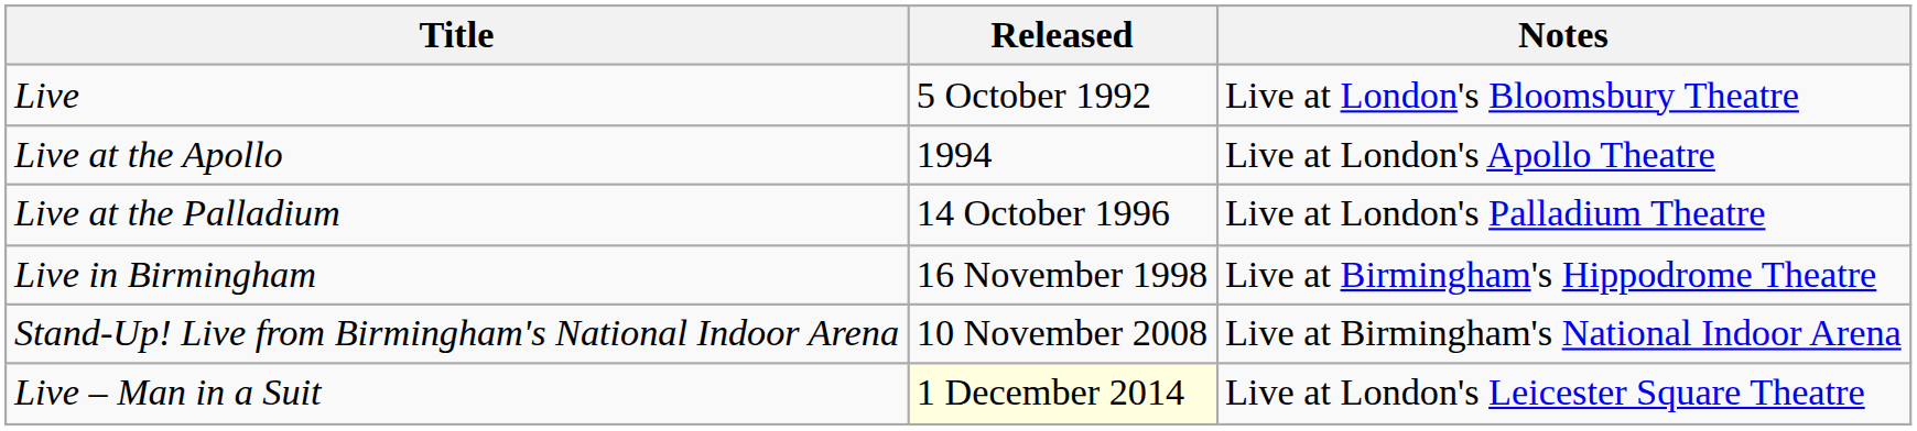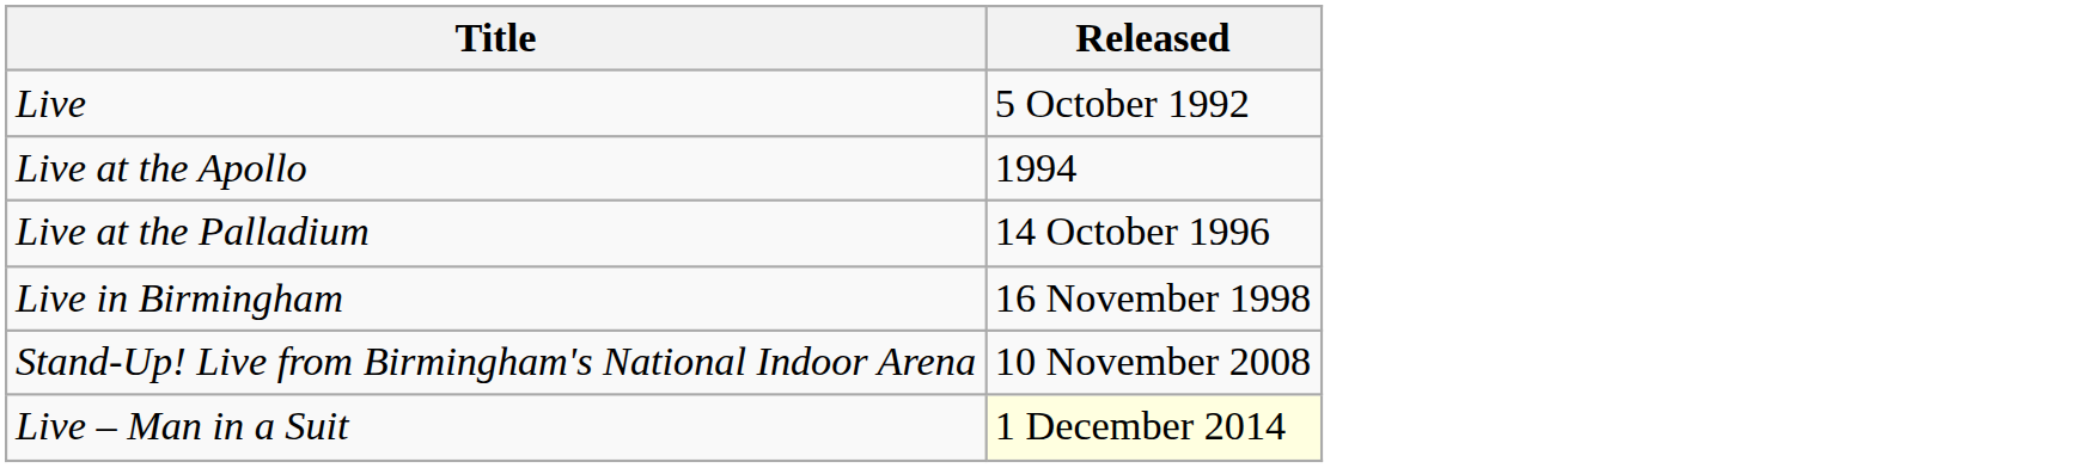- column: Notes | Live at London's Bloomsbury Theatre | Live at London's Apollo Theatre | Live at London's Palladium Theatre | Live at Birmingham's Hippodrome Theatre | Live at Birmingham's National Indoor Arena | Live at London's Leicester Square Theatre
